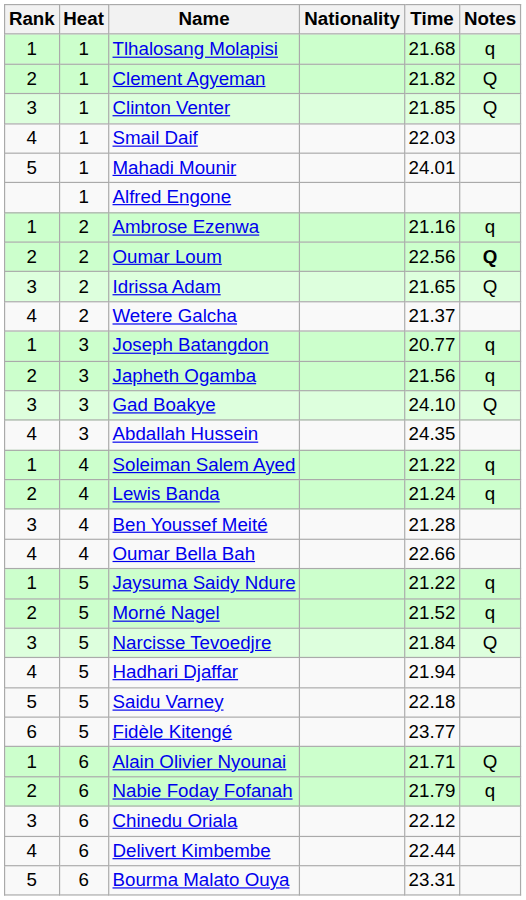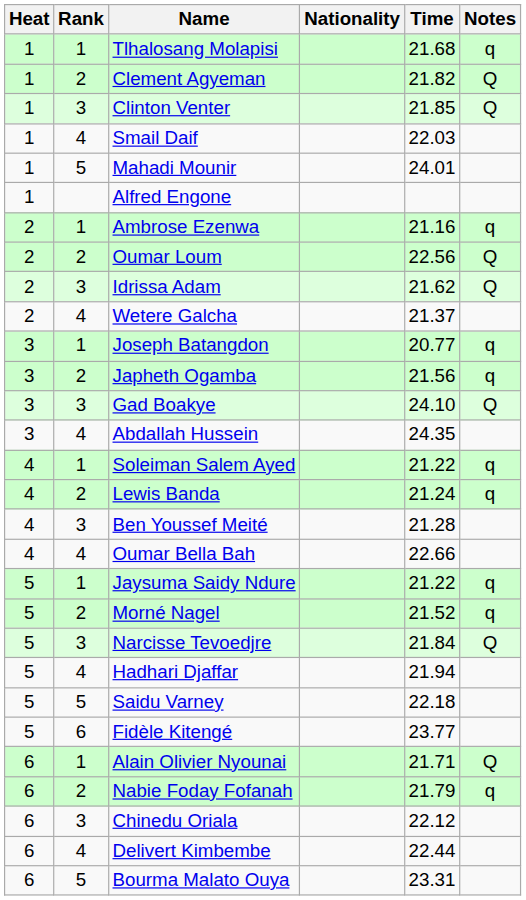columns swapped: Rank <-> Heat
Oumar Loum | Notes: bold -> normal
Idrissa Adam | Time: 21.65 -> 21.62
